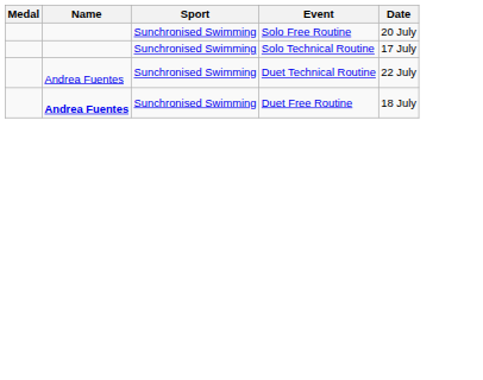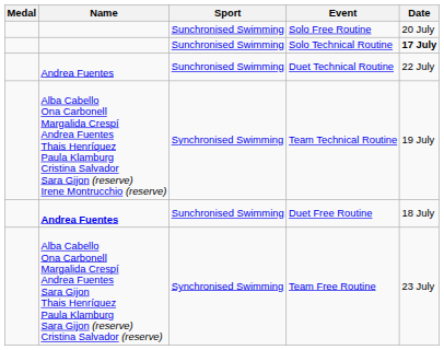Solo Technical Routine | Date: normal -> bold
+ row: Alba Cabello Ona Carbonell Margalida Crespí Andrea Fuentes Thais Henríquez Paula Klamburg Cristina Salvador Sara Gijon (reserve) Irene Montrucchio (reserve) | Synchronised Swimming | Team Technical Routine | 19 July
+ row: Alba Cabello Ona Carbonell Margalida Crespí Andrea Fuentes Sara Gijon Thais Henríquez Paula Klamburg Sara Gijon (reserve) Cristina Salvador (reserve) | Synchronised Swimming | Team Free Routine | 23 July
